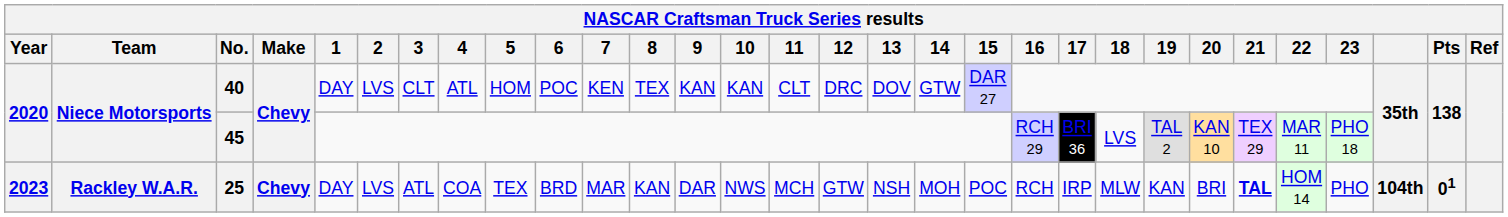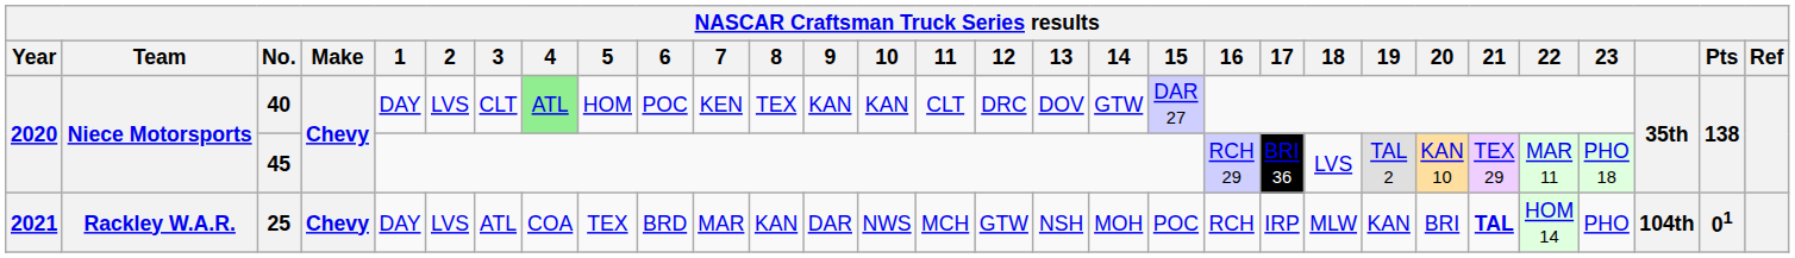40 | 4: no background -> lightgreen background
25 | Year: 2023 -> 2021
